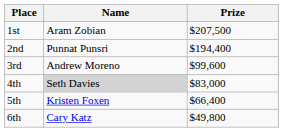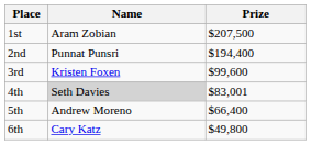3rd | Name: Andrew Moreno -> Kristen Foxen
4th | Prize: $83,000 -> $83,001
5th | Name: Kristen Foxen -> Andrew Moreno
